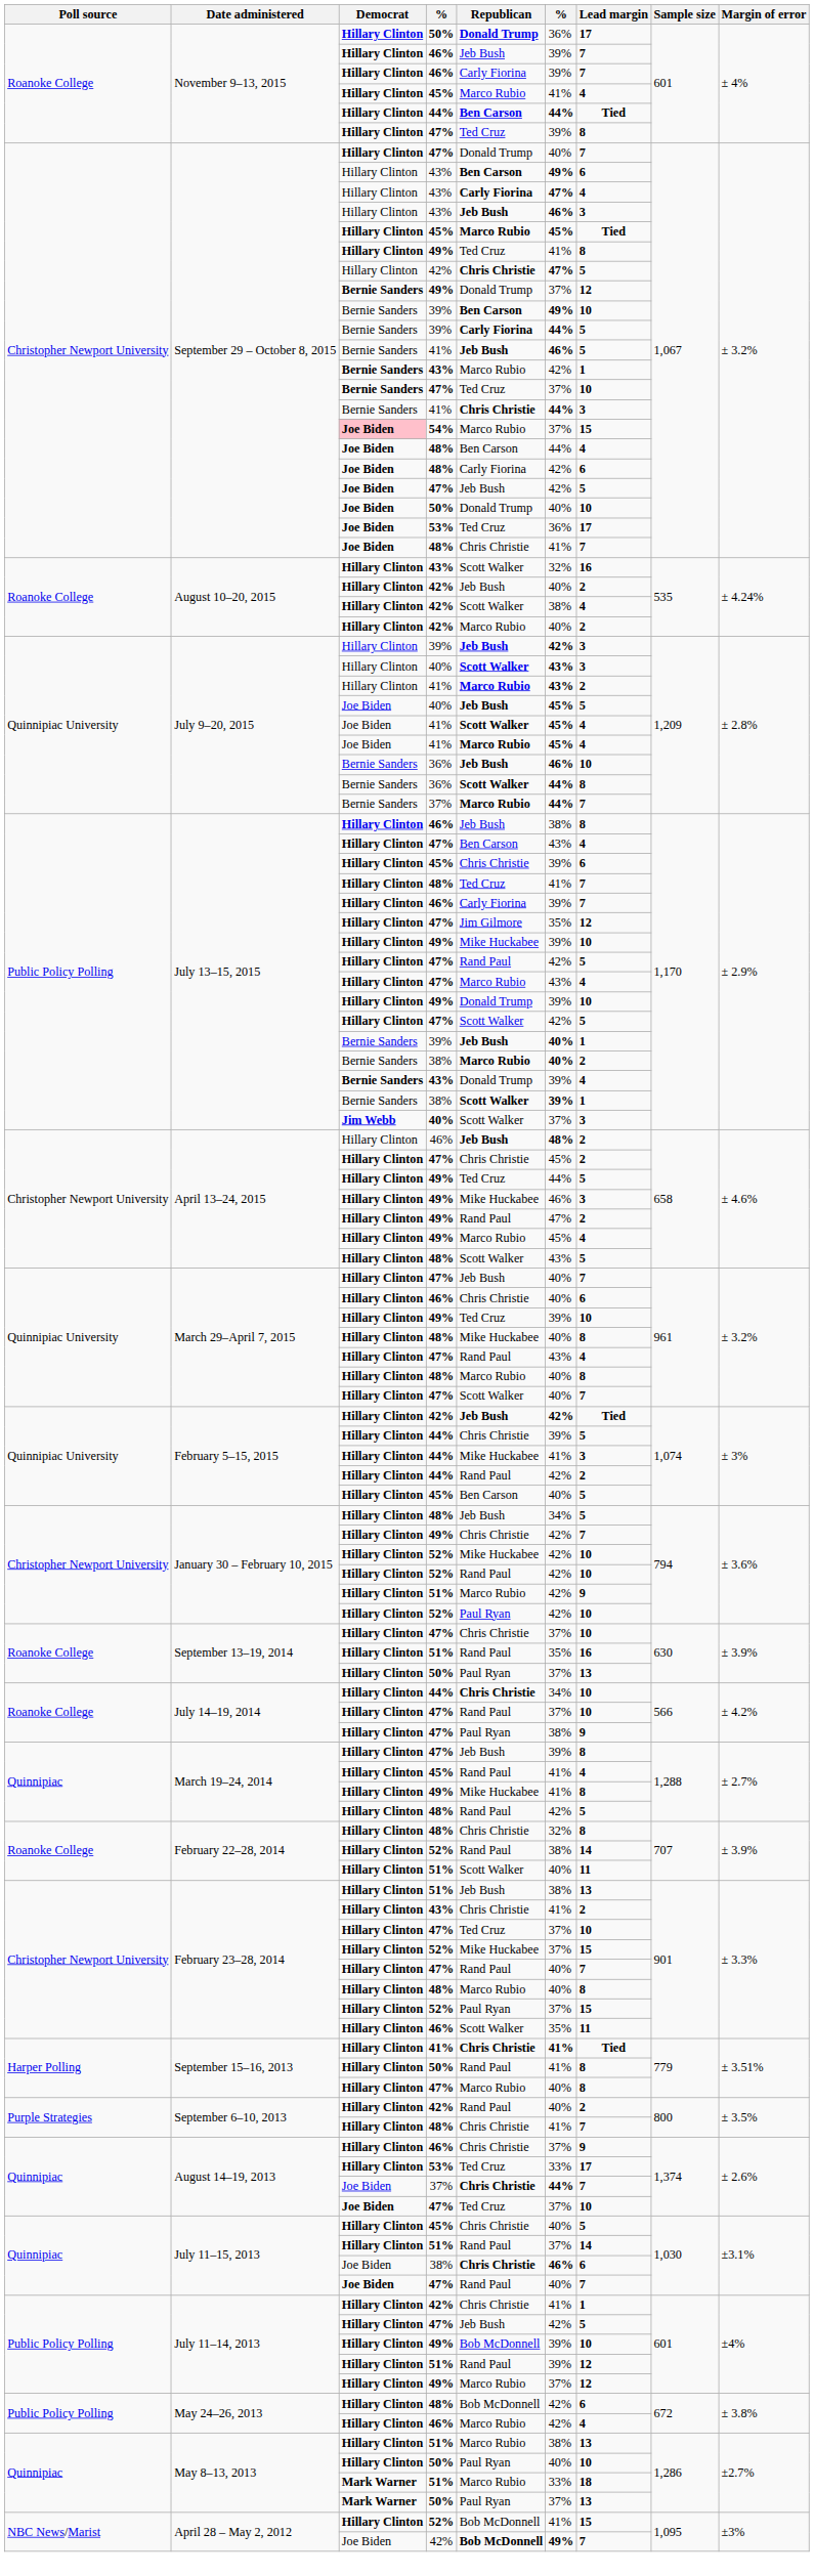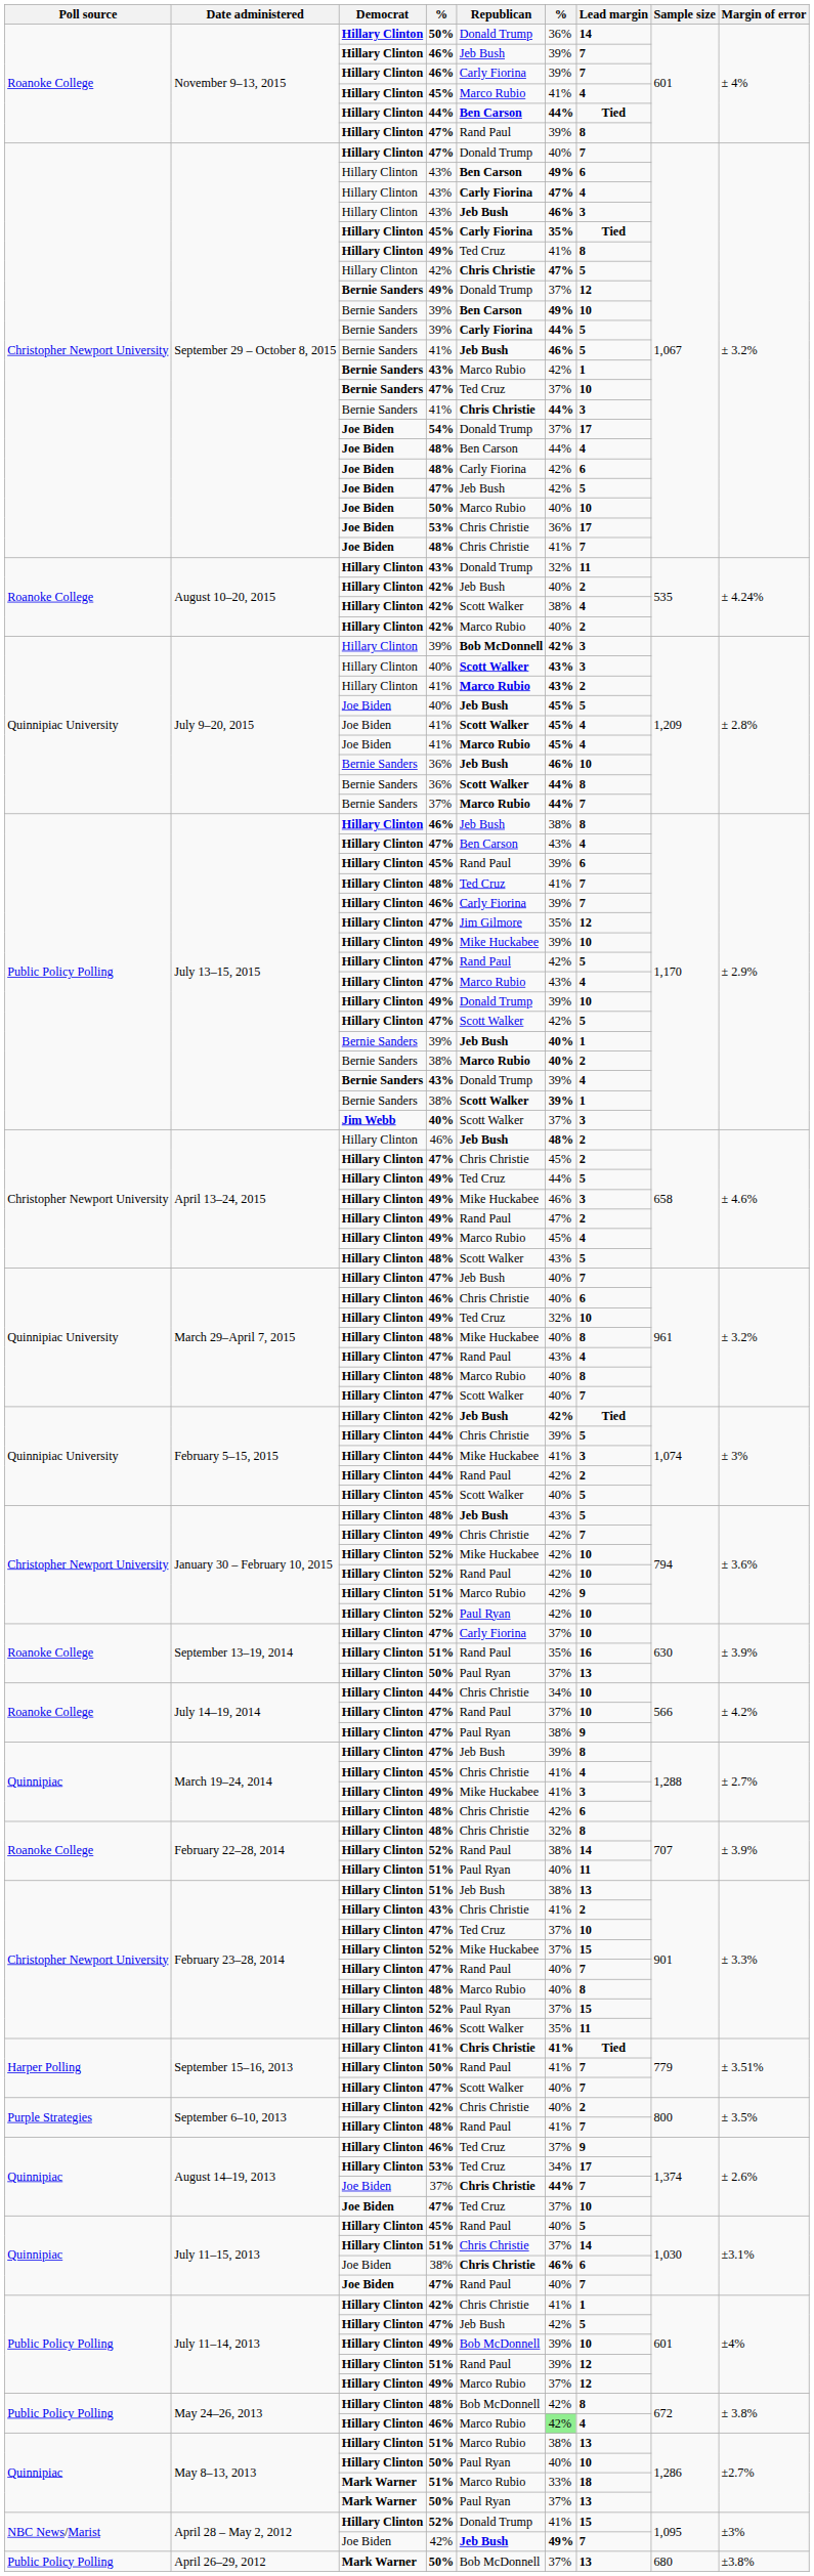November 9–13, 2015 / 50% | Republican: bold -> normal
November 9–13, 2015 / 50% | Lead margin: 17 -> 14
November 9–13, 2015 / 47% | Republican: Ted Cruz -> Rand Paul
September 29 – October 8, 2015 / 45% | Republican: Marco Rubio -> Carly Fiorina
September 29 – October 8, 2015 / 45% | column 6: 45% -> 35%
September 29 – October 8, 2015 / 54% | Democrat: pink background -> no background
September 29 – October 8, 2015 / 54% | Republican: Marco Rubio -> Donald Trump
September 29 – October 8, 2015 / 54% | Lead margin: 15 -> 17
September 29 – October 8, 2015 / 50% | Republican: Donald Trump -> Marco Rubio
September 29 – October 8, 2015 / 53% | Republican: Ted Cruz -> Chris Christie
August 10–20, 2015 / 43% | Republican: Scott Walker -> Donald Trump
August 10–20, 2015 / 43% | Lead margin: 16 -> 11
July 9–20, 2015 / 39% | Republican: Jeb Bush -> Bob McDonnell
July 13–15, 2015 / 45% | Republican: Chris Christie -> Rand Paul
March 29–April 7, 2015 / 49% | column 6: 39% -> 32%
February 5–15, 2015 / 45% | Republican: Ben Carson -> Scott Walker
January 30 – February 10, 2015 / 48% | Republican: normal -> bold
January 30 – February 10, 2015 / 48% | column 6: 34% -> 43%
September 13–19, 2014 / 47% | Republican: Chris Christie -> Carly Fiorina
July 14–19, 2014 / 44% | Republican: bold -> normal
March 19–24, 2014 / 45% | Republican: Rand Paul -> Chris Christie
March 19–24, 2014 / 49% | Lead margin: 8 -> 3
March 19–24, 2014 / 48% | Republican: Rand Paul -> Chris Christie
March 19–24, 2014 / 48% | Lead margin: 5 -> 6
February 22–28, 2014 / 51% | Republican: Scott Walker -> Paul Ryan
September 15–16, 2013 / 50% | Lead margin: 8 -> 7
September 15–16, 2013 / 47% | Republican: Marco Rubio -> Scott Walker
September 15–16, 2013 / 47% | Lead margin: 8 -> 7
September 6–10, 2013 / 42% | Republican: Rand Paul -> Chris Christie
September 6–10, 2013 / 48% | Republican: Chris Christie -> Rand Paul
August 14–19, 2013 / 46% | Republican: Chris Christie -> Ted Cruz
August 14–19, 2013 / 53% | column 6: 33% -> 34%
July 11–15, 2013 / 45% | Republican: Chris Christie -> Rand Paul
July 11–15, 2013 / 51% | Republican: Rand Paul -> Chris Christie
May 24–26, 2013 / 48% | Lead margin: 6 -> 8
May 24–26, 2013 / 46% | column 6: no background -> lightgreen background
April 28 – May 2, 2012 / 52% | Republican: Bob McDonnell -> Donald Trump
April 28 – May 2, 2012 / 42% | Republican: Bob McDonnell -> Jeb Bush
+ row: Public Policy Polling | April 26–29, 2012 | Mark Warner | 50% | Bob McDonnell | 37% | 13 | 680 | ±3.8%
